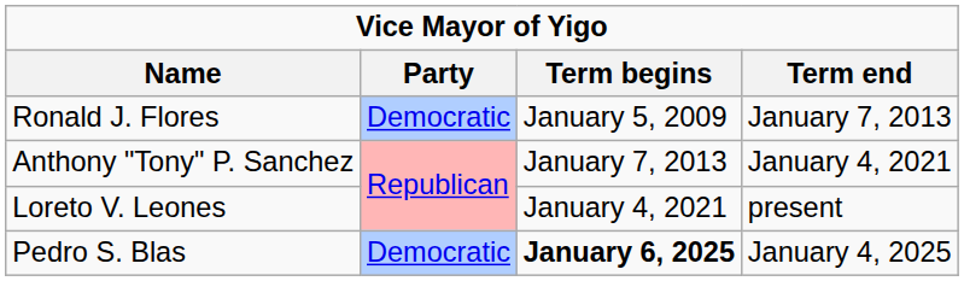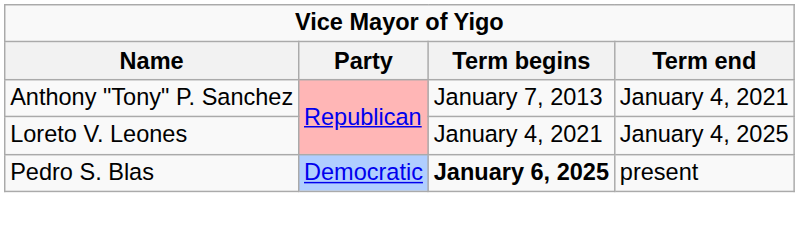- row: Ronald J. Flores | Democratic | January 5, 2009 | January 7, 2013
Loreto V. Leones | Term end: present -> January 4, 2025
Pedro S. Blas | Term end: January 4, 2025 -> present
